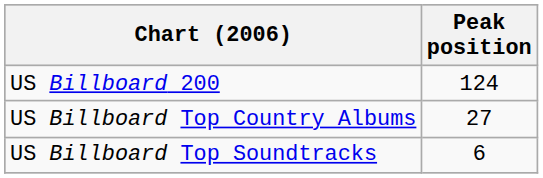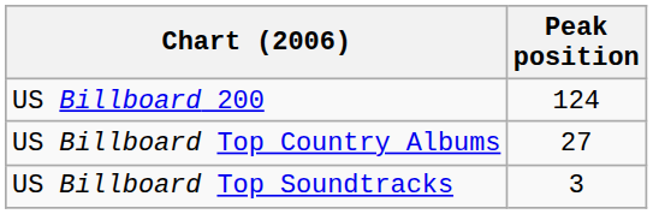US Billboard Top Soundtracks | Peak position: 6 -> 3
